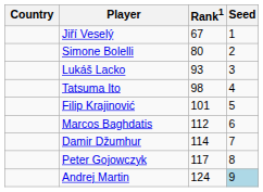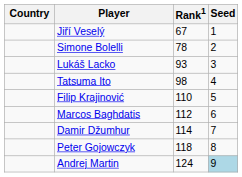Simone Bolelli | Rank1: 80 -> 78
Filip Krajinović | Rank1: 101 -> 110
Peter Gojowczyk | Rank1: 117 -> 118
